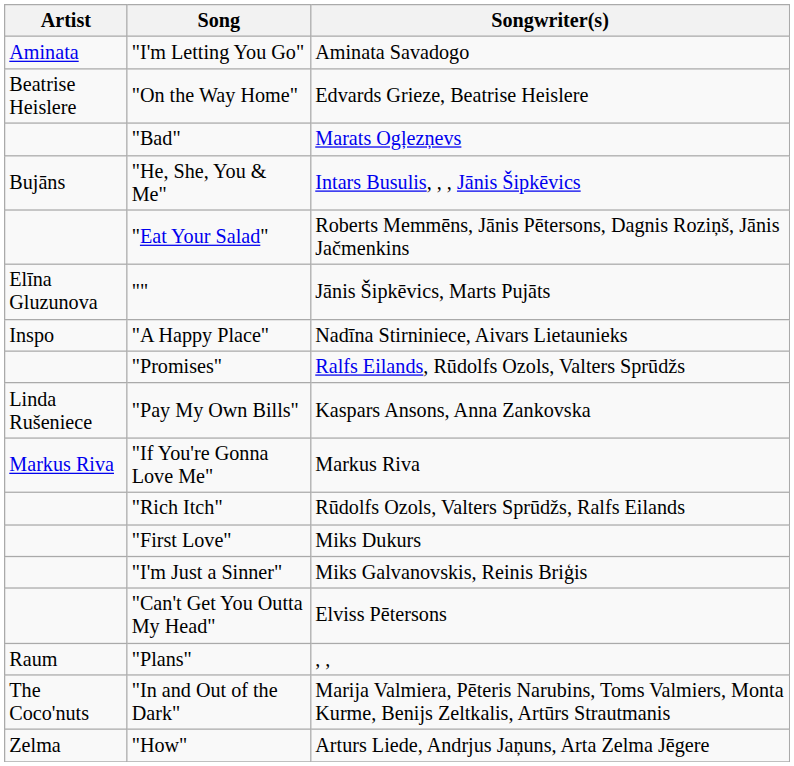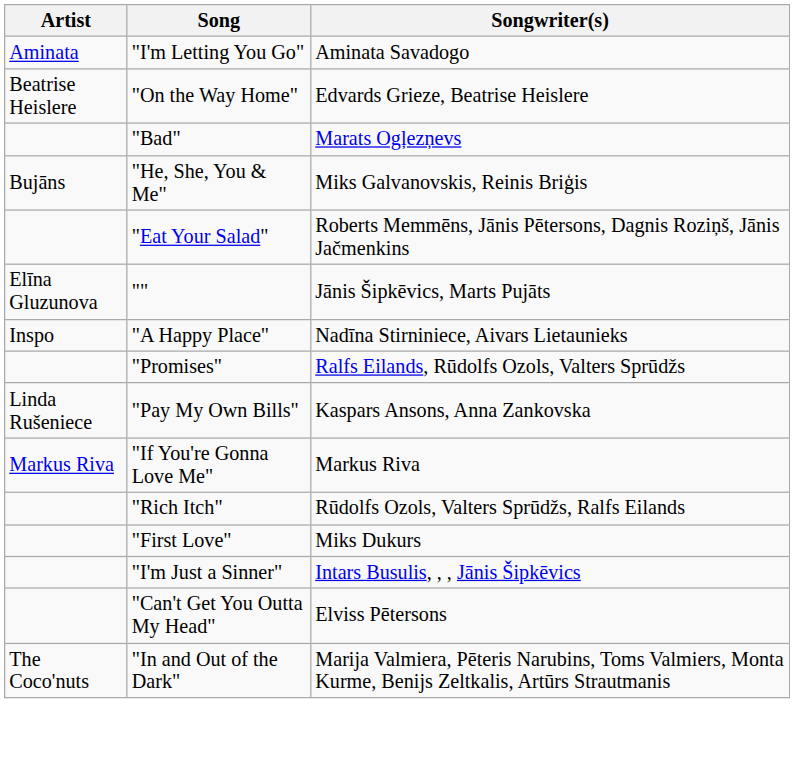"He, She, You & Me" | Songwriter(s): Intars Busulis, , , Jānis Šipkēvics -> Miks Galvanovskis, Reinis Briģis
"I'm Just a Sinner" | Songwriter(s): Miks Galvanovskis, Reinis Briģis -> Intars Busulis, , , Jānis Šipkēvics
- row: Raum | "Plans" | , ,
- row: Zelma | "How" | Arturs Liede, Andrjus Jaņuns, Arta Zelma Jēgere
